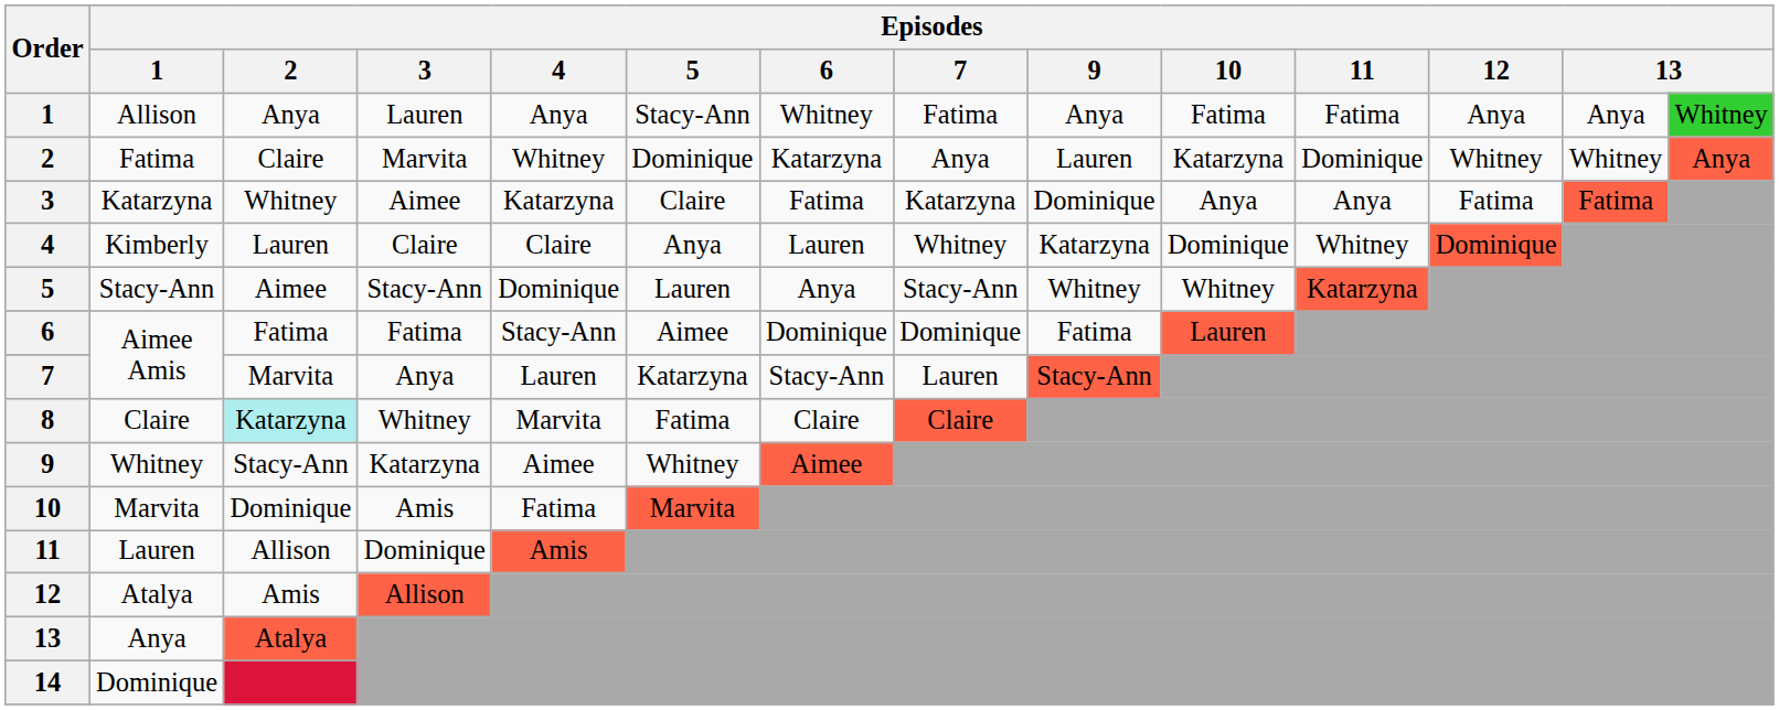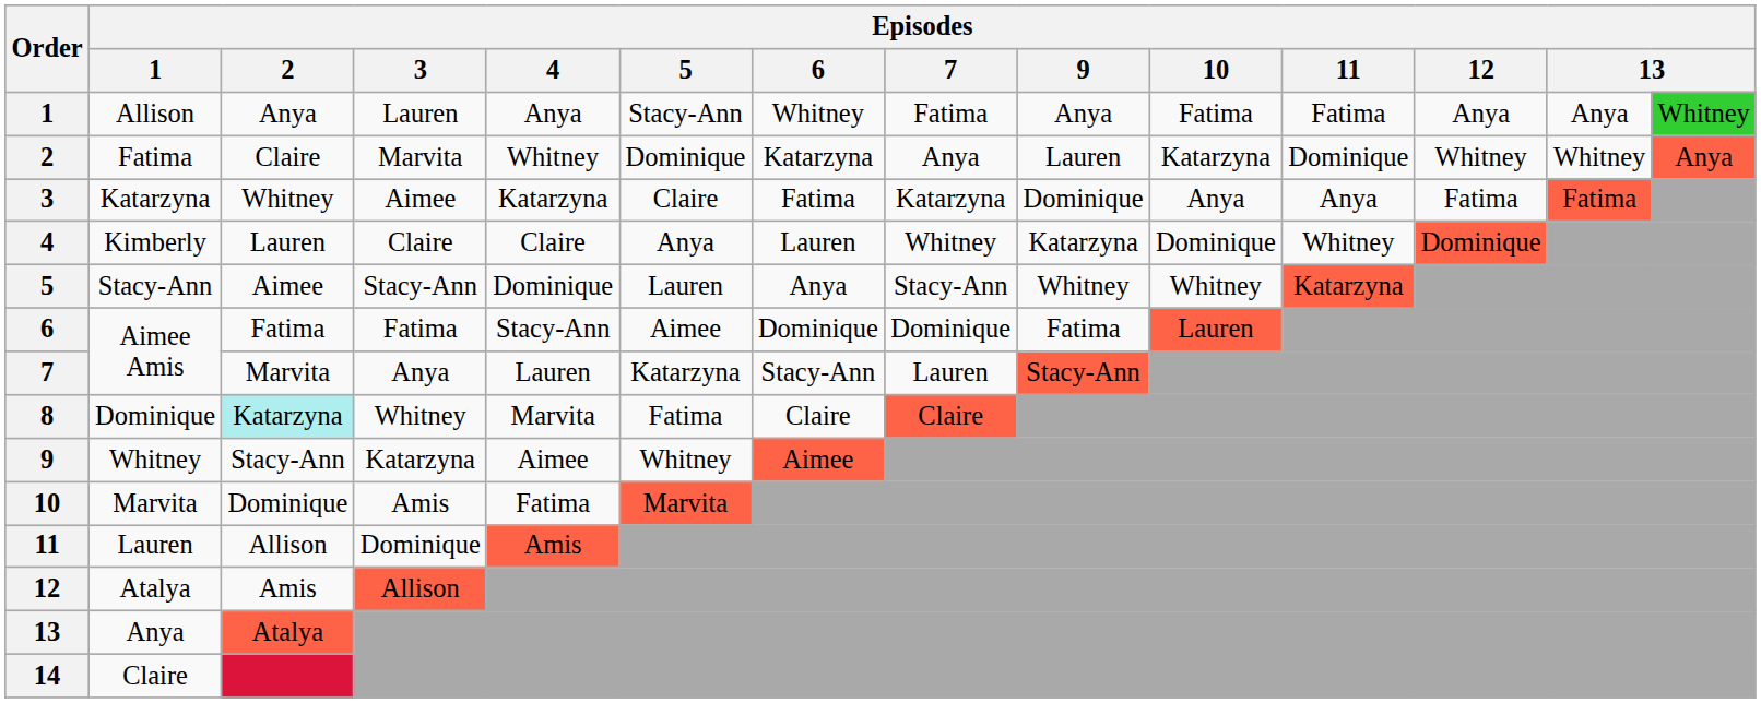8 | Episodes / 1: Claire -> Dominique
14 | Episodes / 1: Dominique -> Claire
